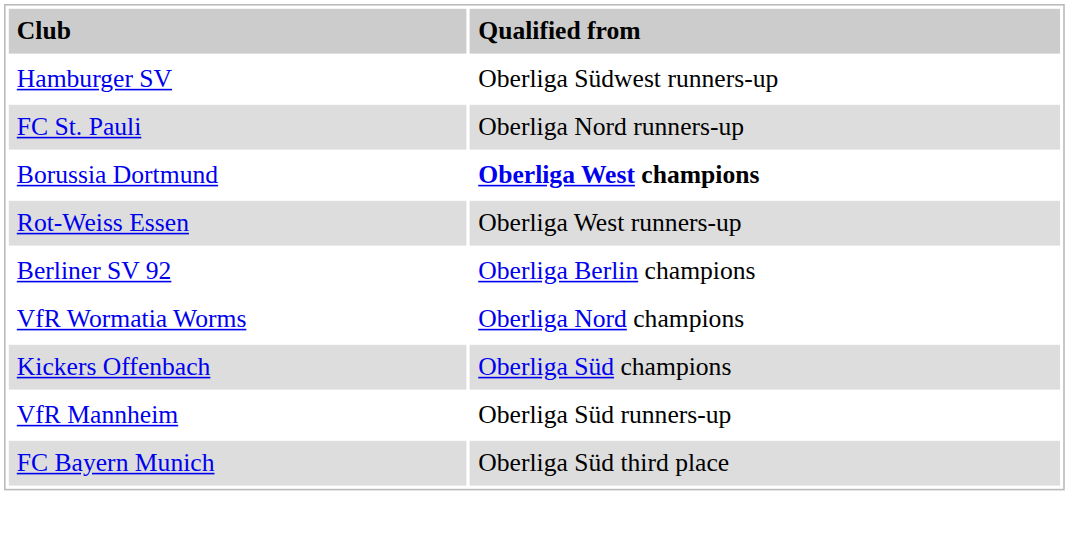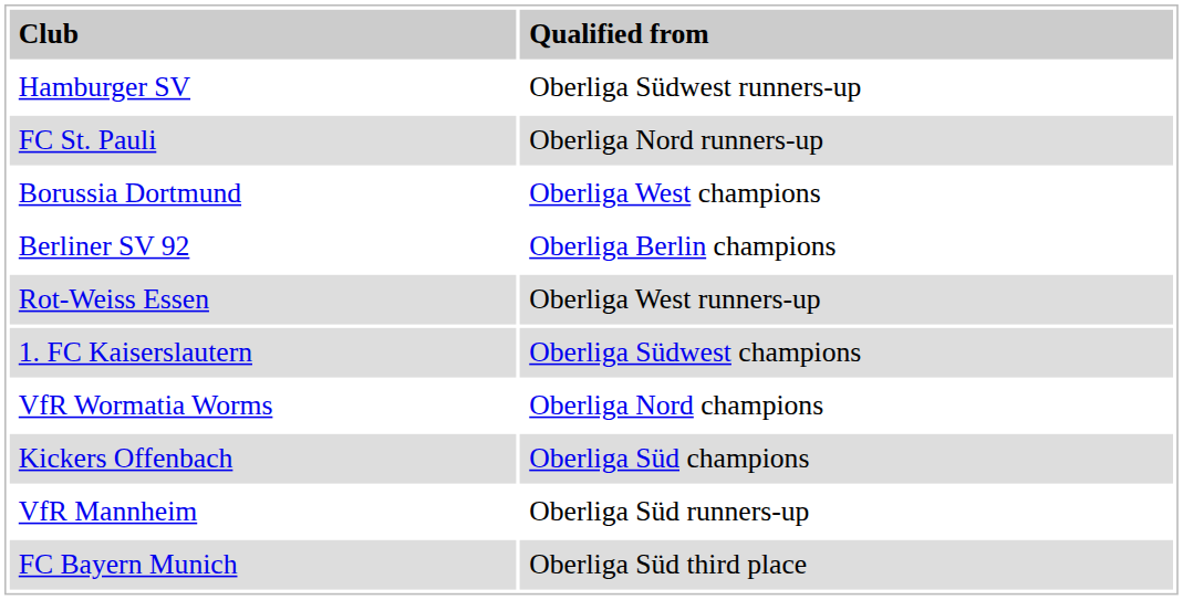Borussia Dortmund | column 2: bold -> normal
rows swapped: Rot-Weiss Essen <-> Berliner SV 92
+ row: 1. FC Kaiserslautern | Oberliga Südwest champions
